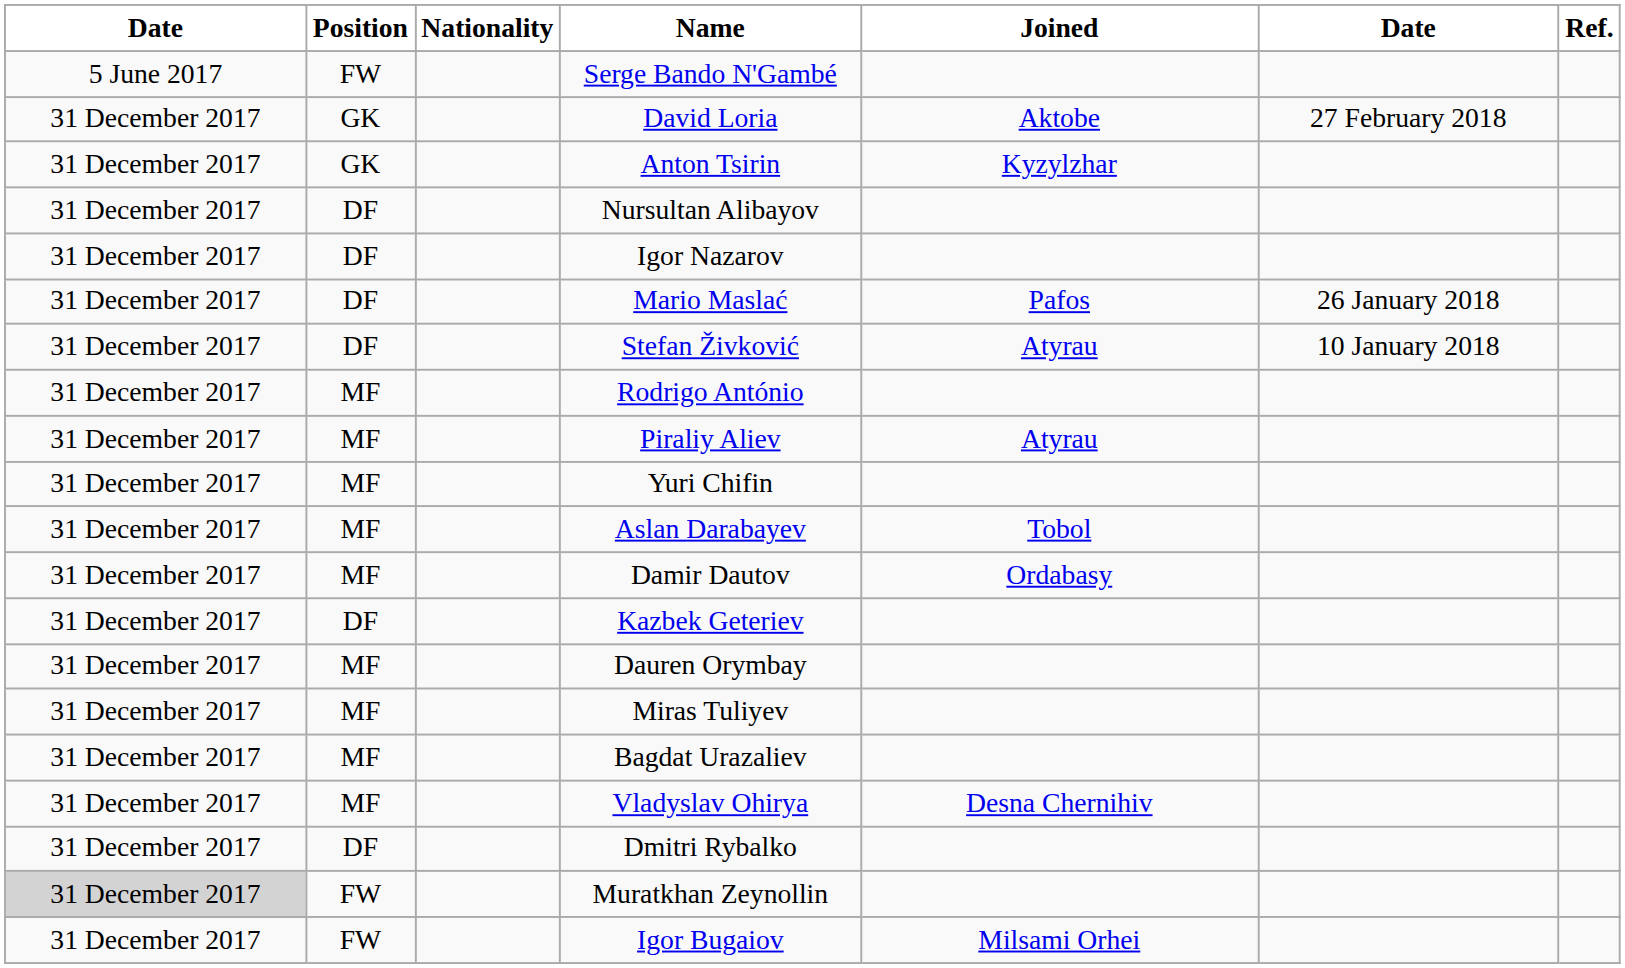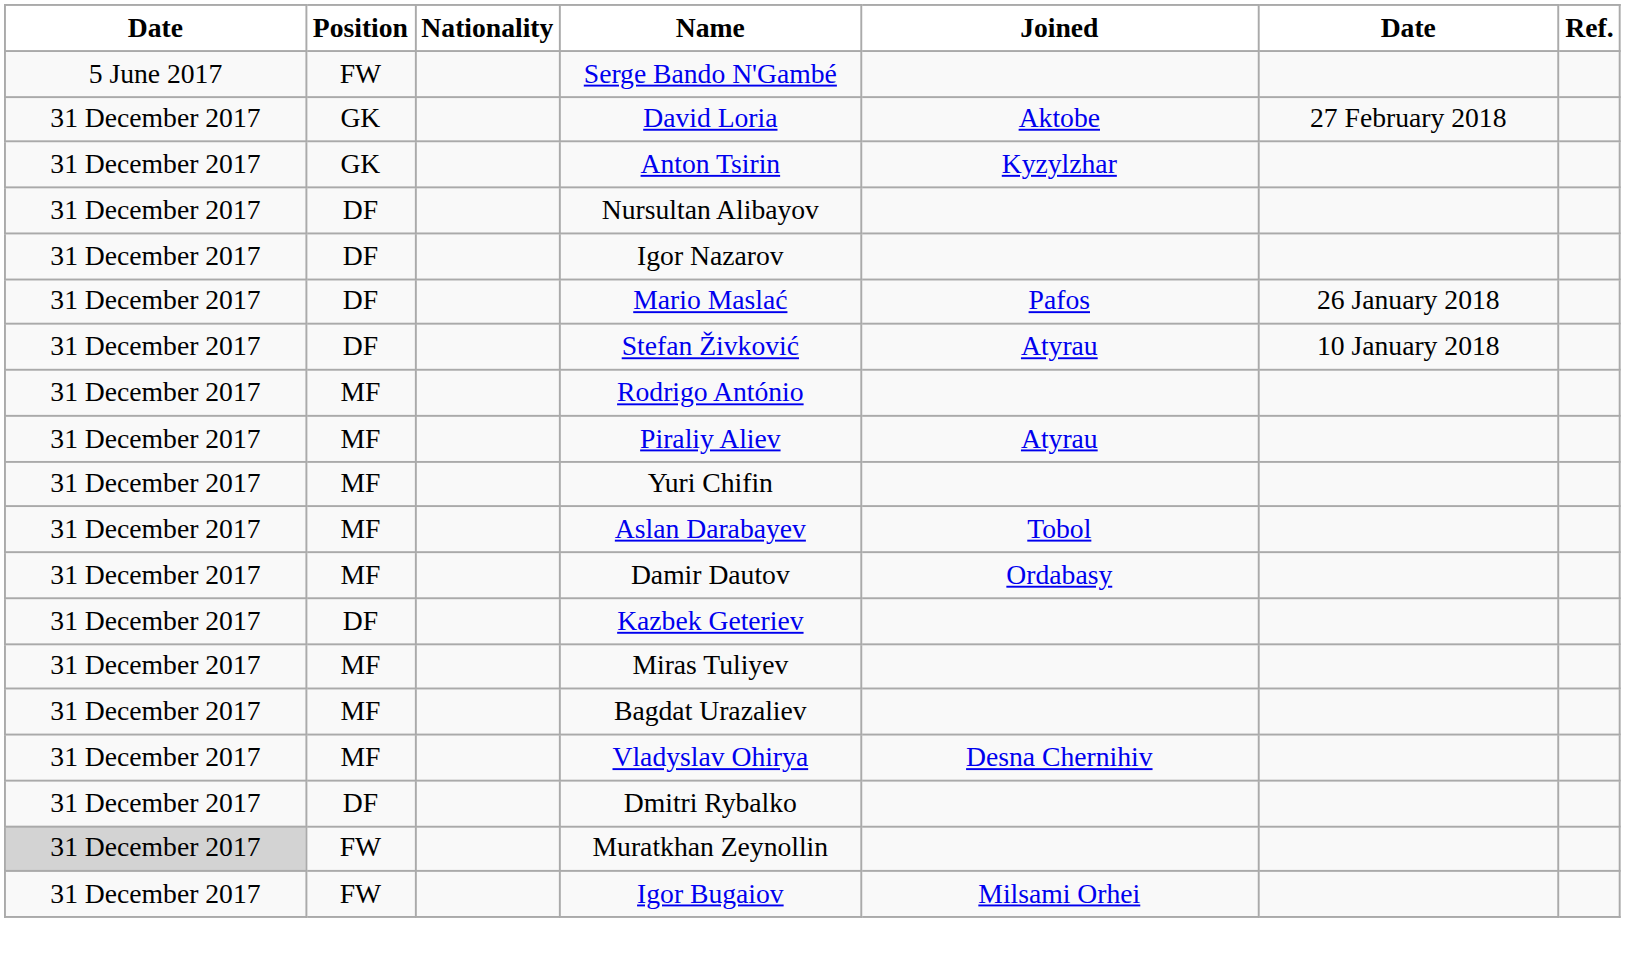- row: 31 December 2017 | MF | Dauren Orymbay
